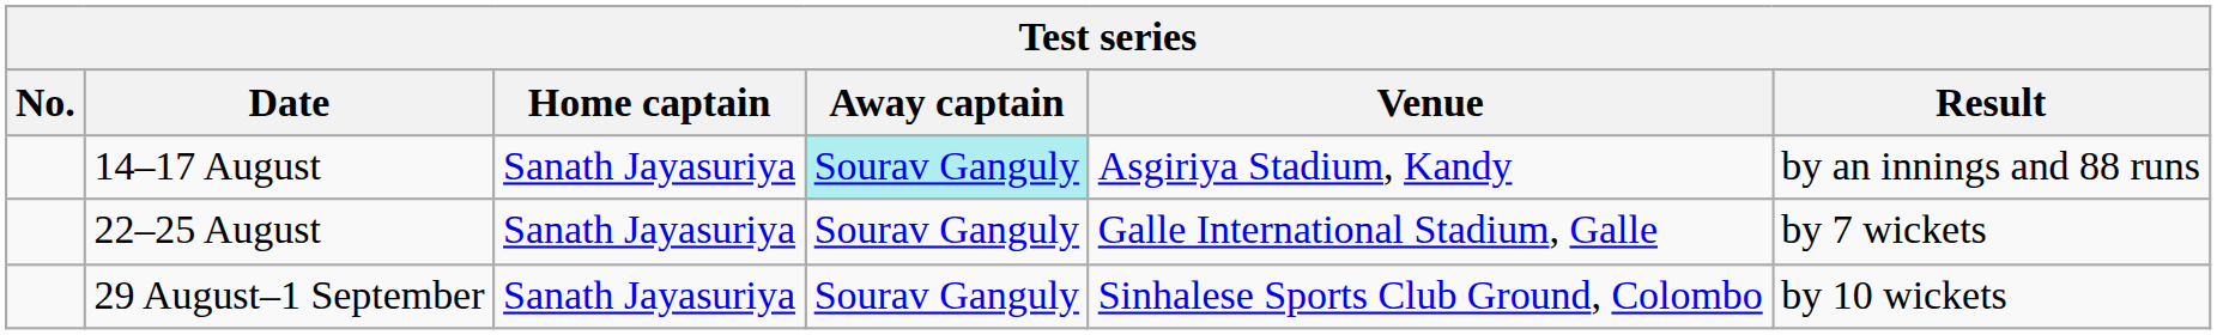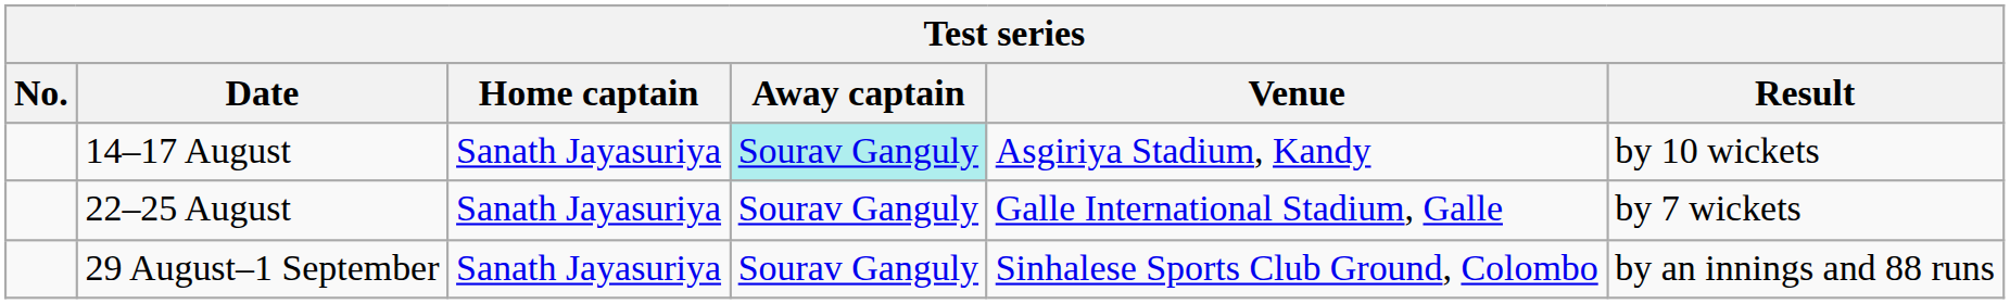14–17 August | Result: by an innings and 88 runs -> by 10 wickets
29 August–1 September | Result: by 10 wickets -> by an innings and 88 runs
